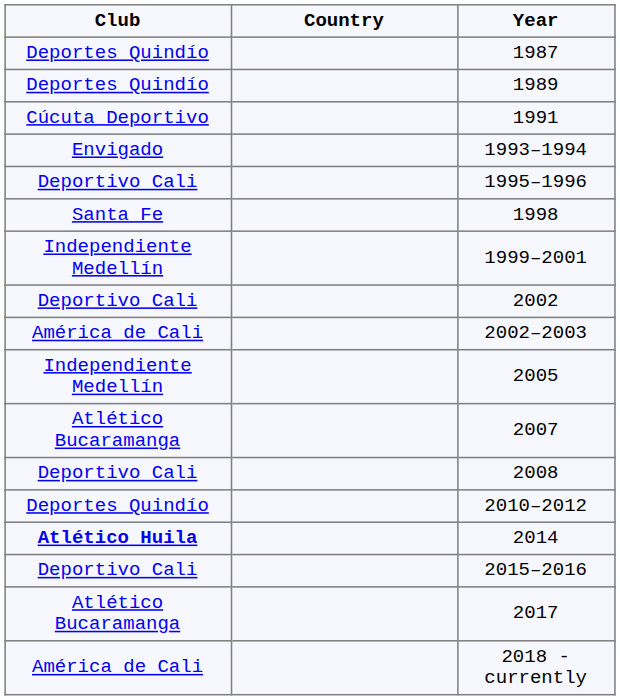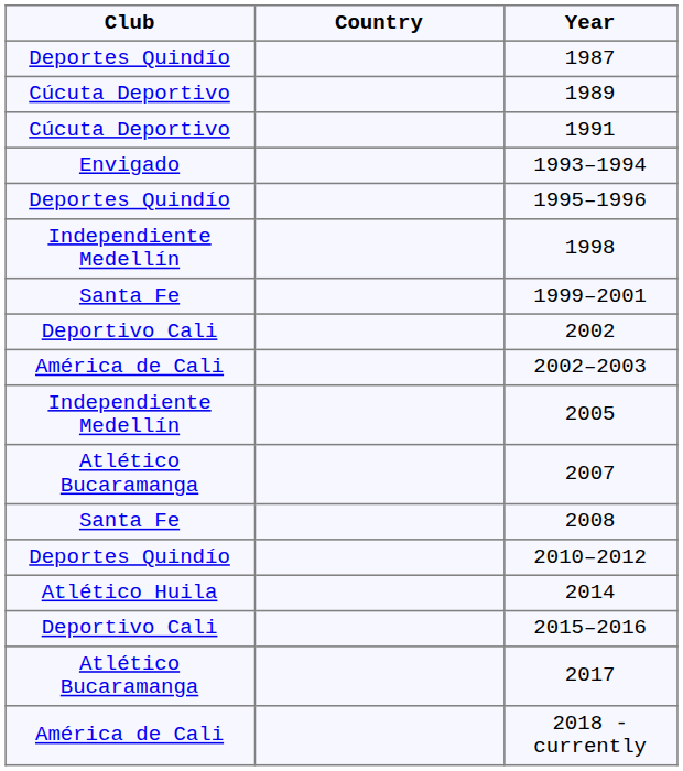1989 | Club: Deportes Quindío -> Cúcuta Deportivo
1995–1996 | Club: Deportivo Cali -> Deportes Quindío
1998 | Club: Santa Fe -> Independiente Medellín
1999–2001 | Club: Independiente Medellín -> Santa Fe
2008 | Club: Deportivo Cali -> Santa Fe
2014 | Club: bold -> normal
